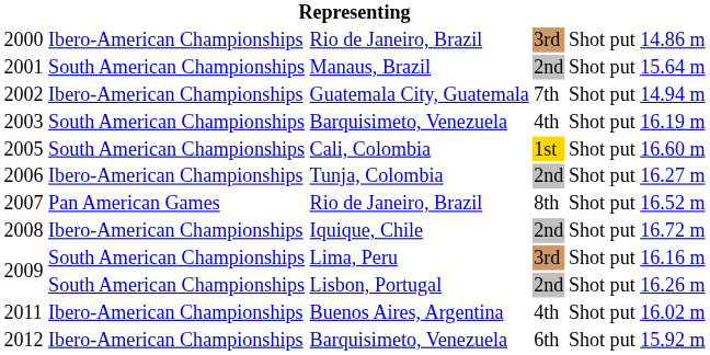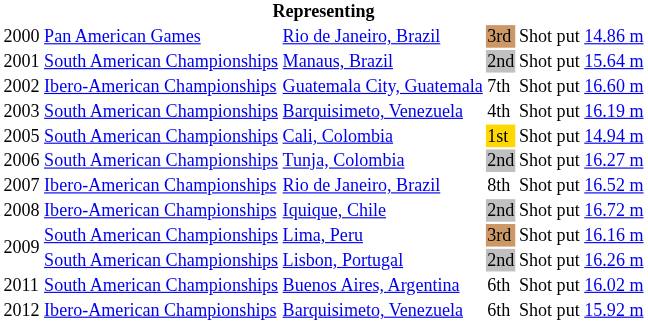2000 | column 2: Ibero-American Championships -> Pan American Games
2002 | column 6: 14.94 m -> 16.60 m
2005 | column 6: 16.60 m -> 14.94 m
2006 | column 2: Ibero-American Championships -> South American Championships
2007 | column 2: Pan American Games -> Ibero-American Championships
2011 | column 2: Ibero-American Championships -> South American Championships
2011 | column 4: 4th -> 6th
